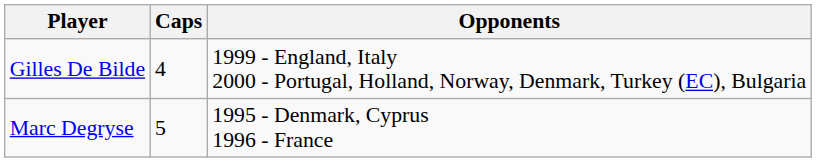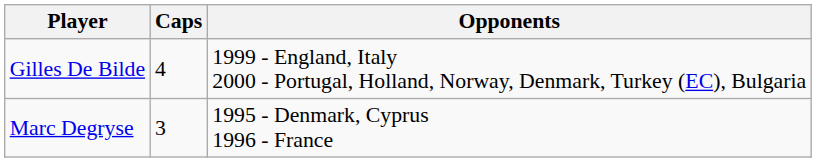Marc Degryse | Caps: 5 -> 3
